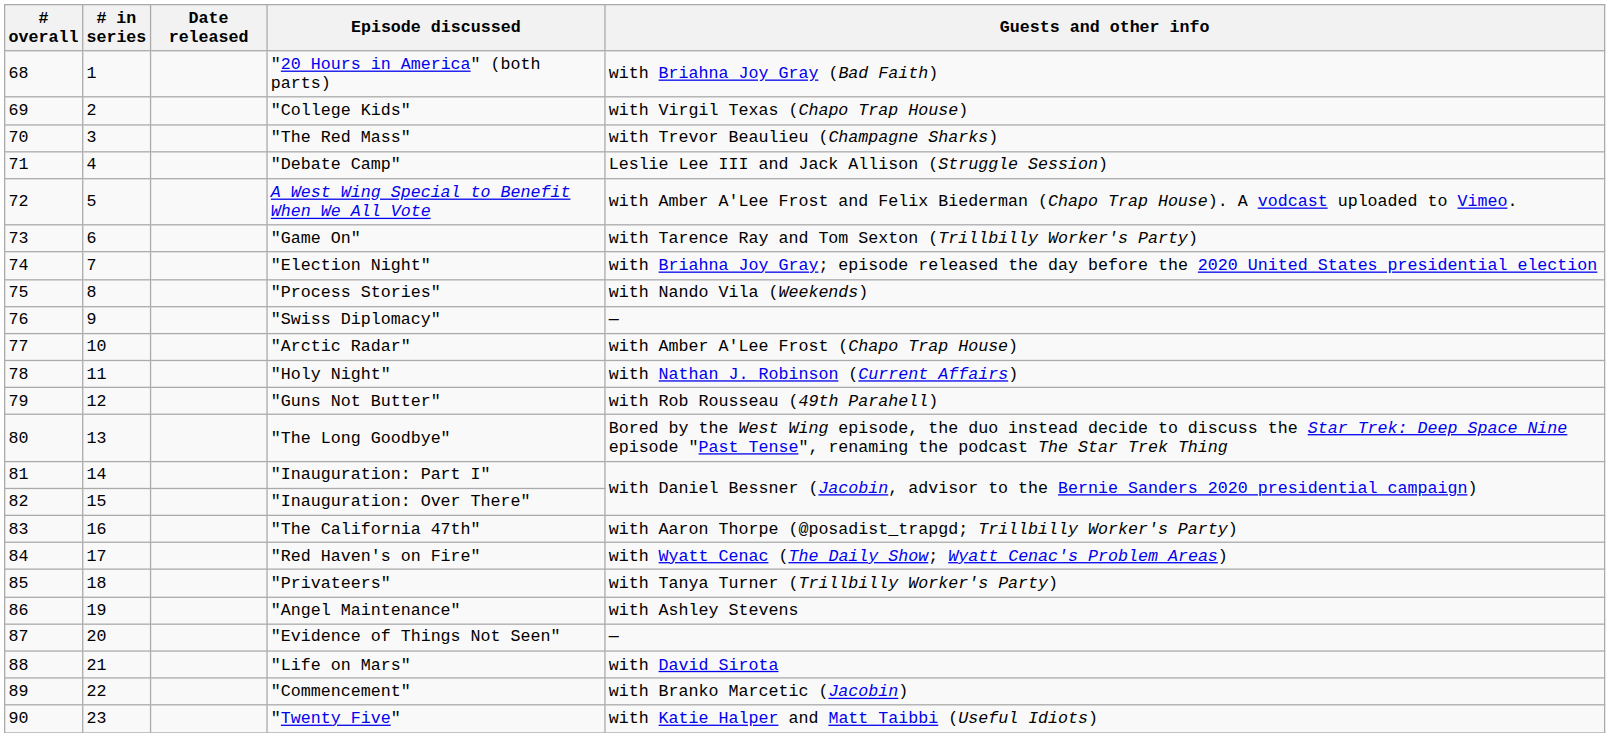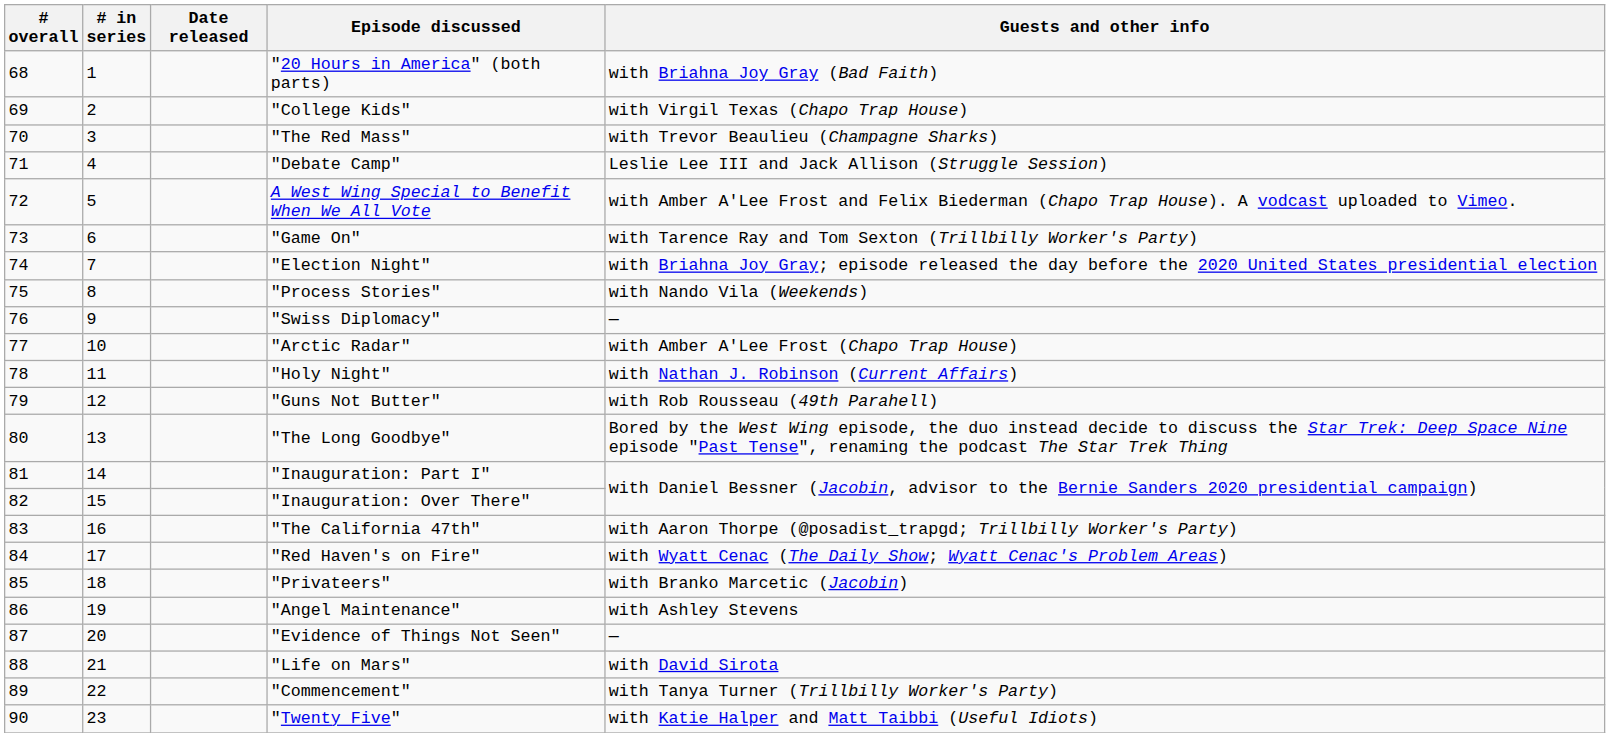"Privateers" | Guests and other info: with Tanya Turner (Trillbilly Worker's Party) -> with Branko Marcetic (Jacobin)
"Commencement" | Guests and other info: with Branko Marcetic (Jacobin) -> with Tanya Turner (Trillbilly Worker's Party)
